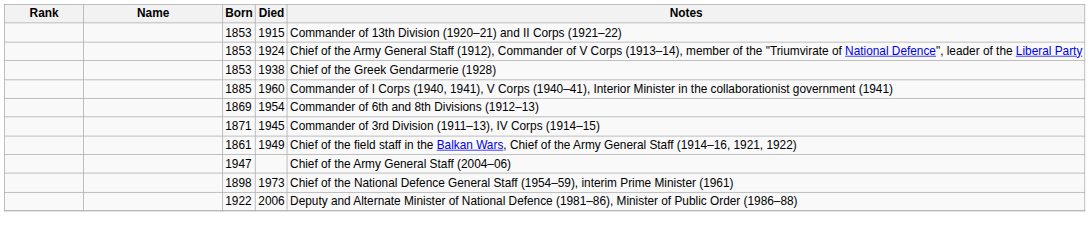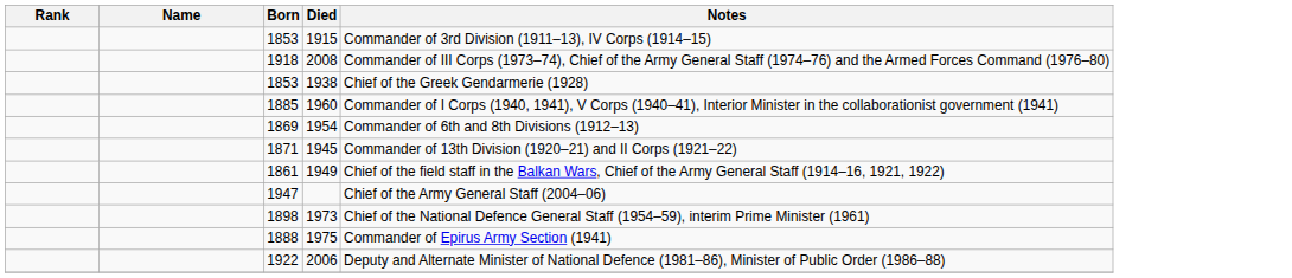1915 | Notes: Commander of 13th Division (1920–21) and II Corps (1921–22) -> Commander of 3rd Division (1911–13), IV Corps (1914–15)
- row: 1853 | 1924 | Chief of the Army General Staff (1912), Commander of V Corps (1913–14), member of the "Triumvirate of National Defence", leader of the Liberal Party
+ row: 1918 | 2008 | Commander of III Corps (1973–74), Chief of the Army General Staff (1974–76) and the Armed Forces Command (1976–80)
1945 | Notes: Commander of 3rd Division (1911–13), IV Corps (1914–15) -> Commander of 13th Division (1920–21) and II Corps (1921–22)
+ row: 1888 | 1975 | Commander of Epirus Army Section (1941)
